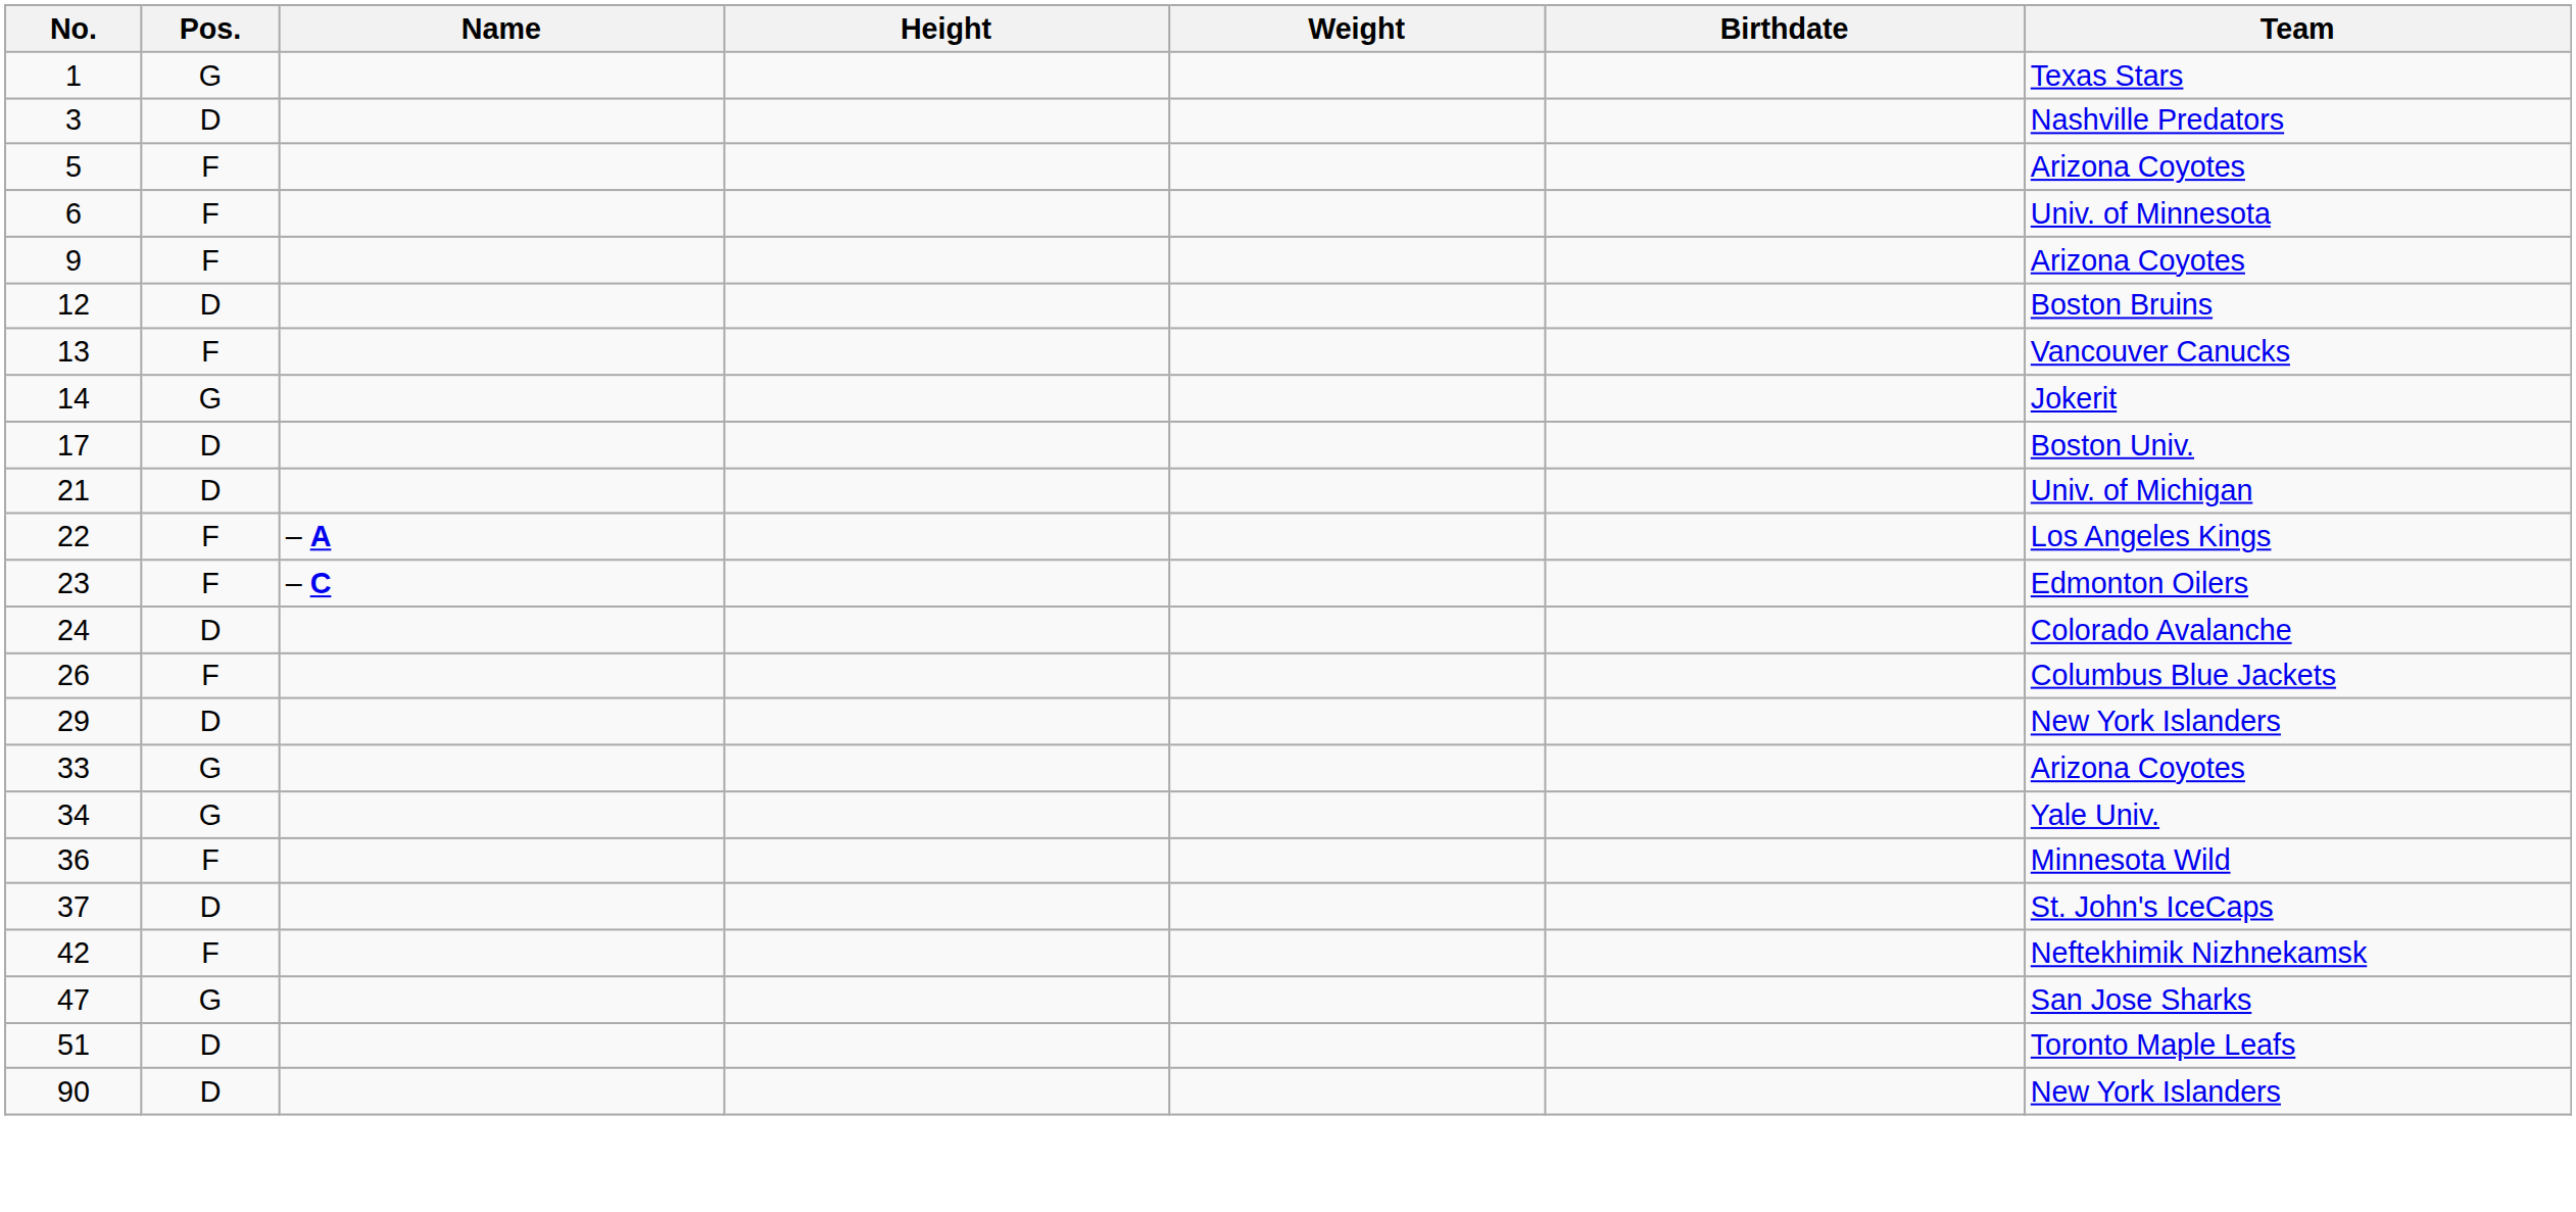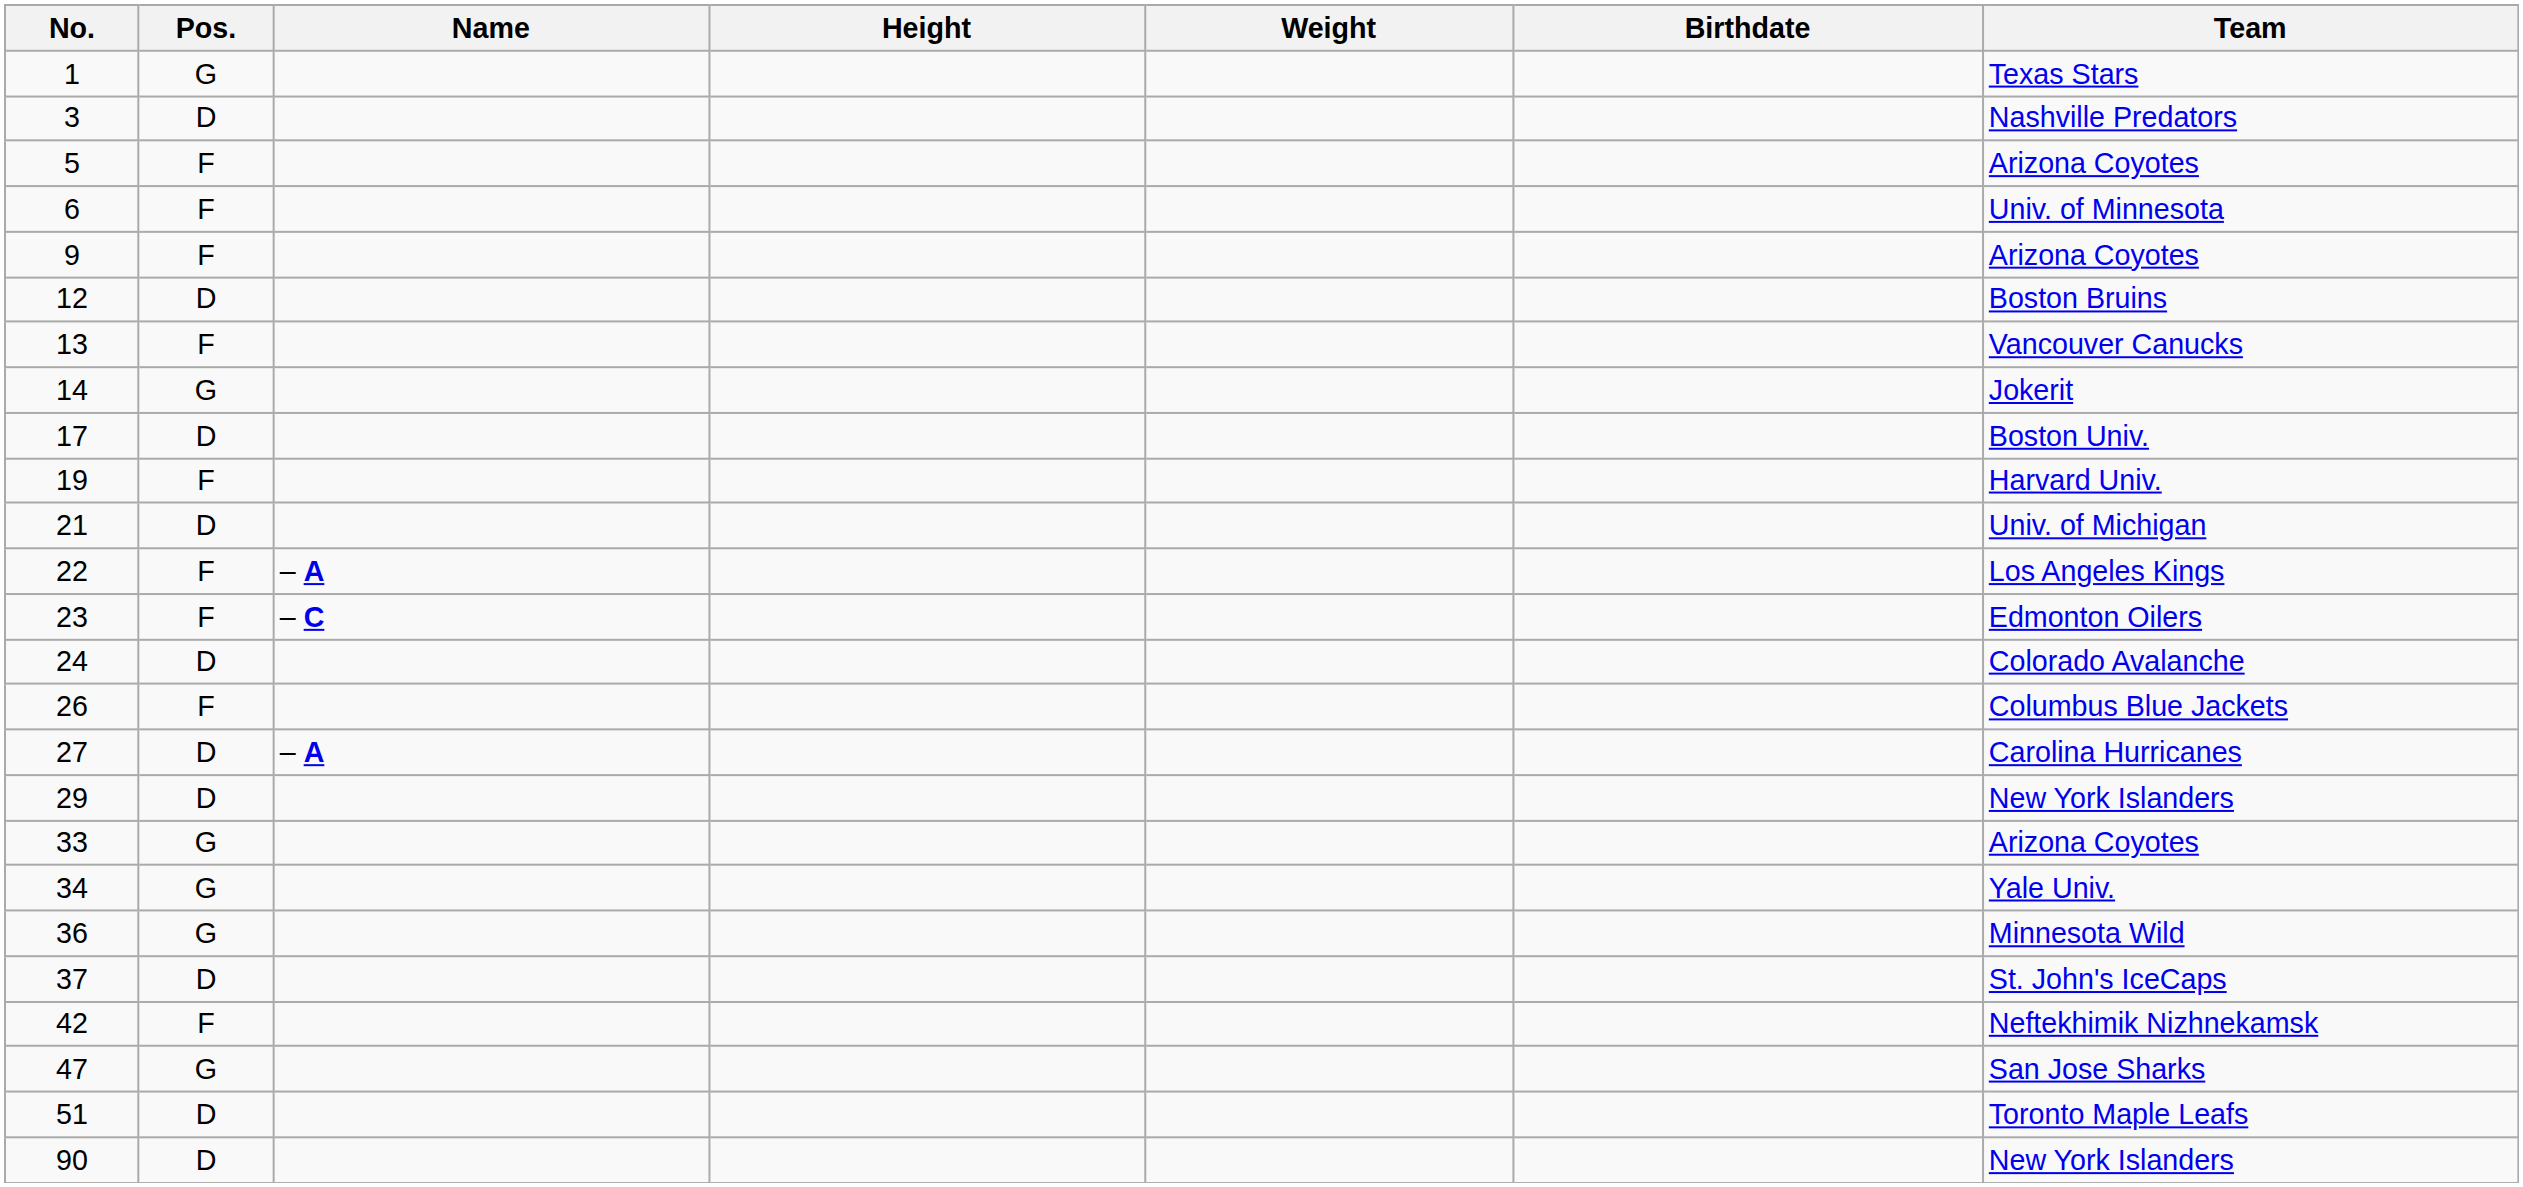+ row: 19 | F | Harvard Univ.
+ row: 27 | D | – A | Carolina Hurricanes
36 | Pos.: F -> G
